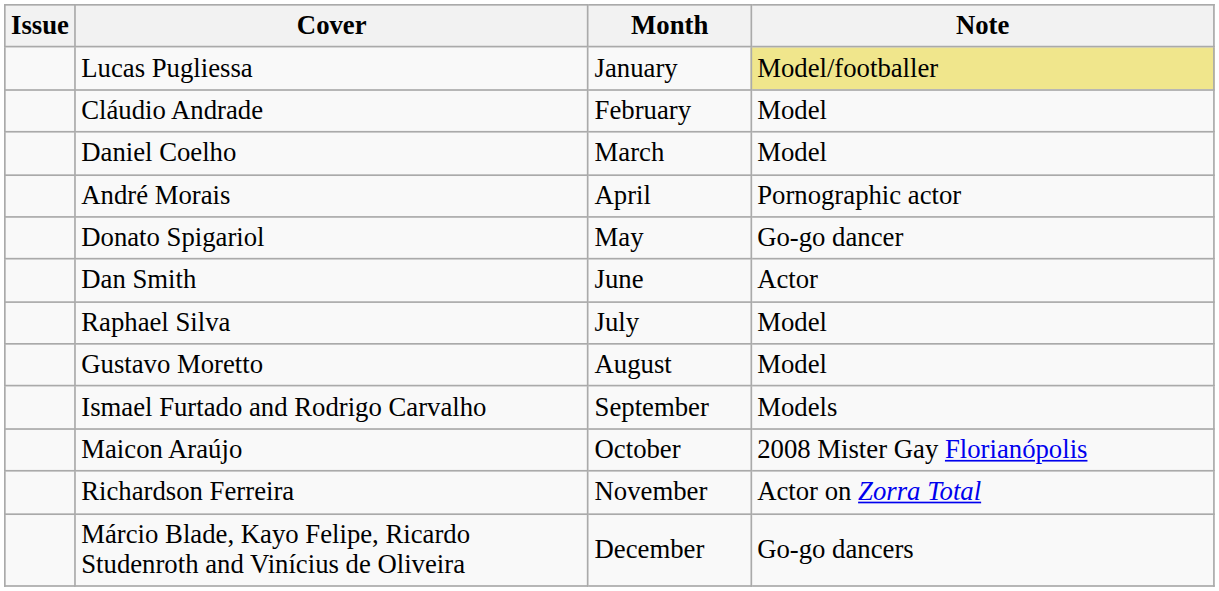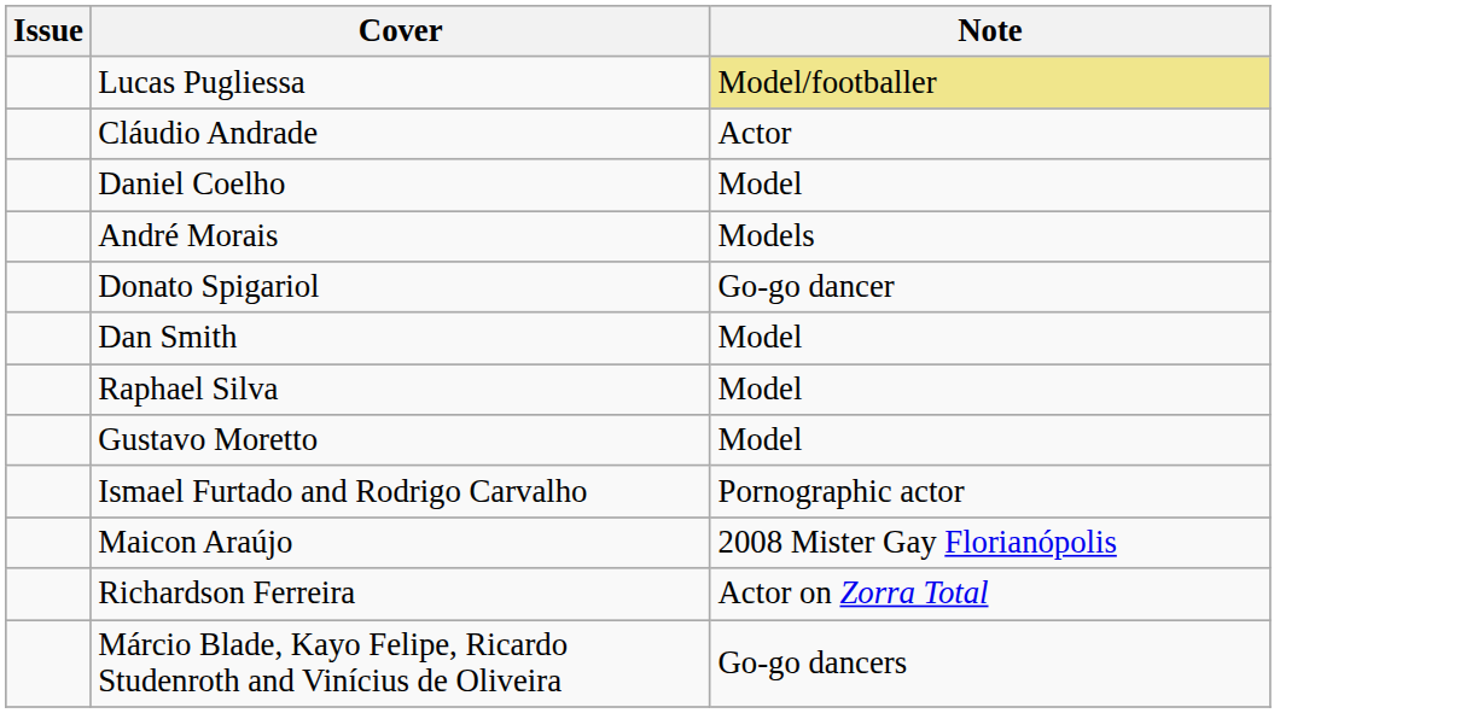- column: Month | January | February | March | April | May | June | July | August | September | October | November | December
Cláudio Andrade | Note: Model -> Actor
André Morais | Note: Pornographic actor -> Models
Dan Smith | Note: Actor -> Model
Ismael Furtado and Rodrigo Carvalho | Note: Models -> Pornographic actor
